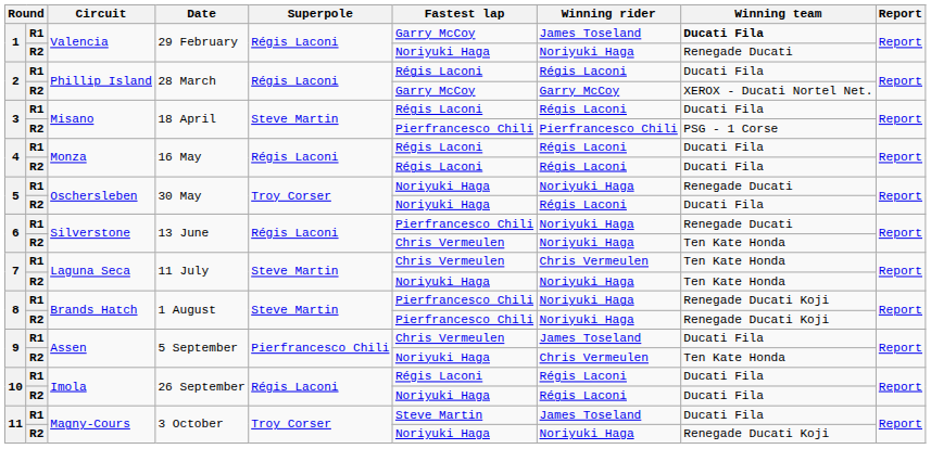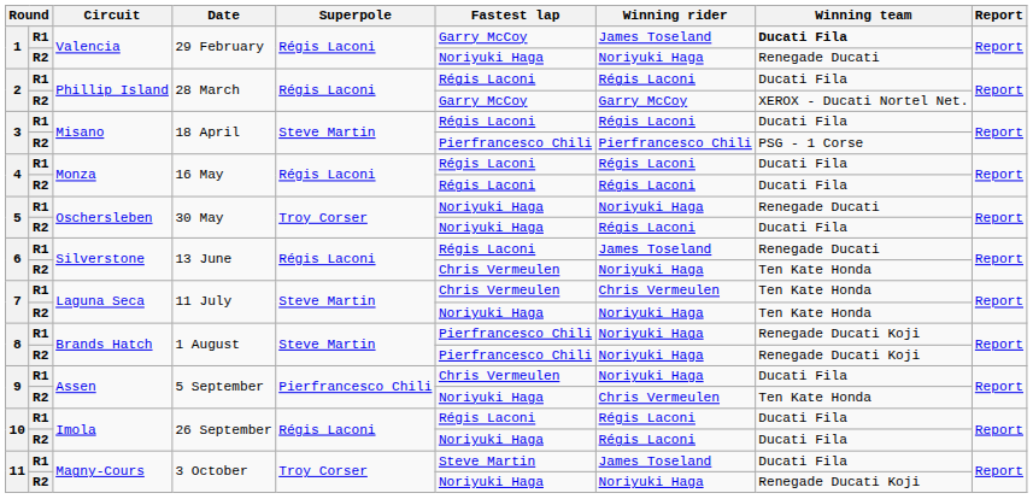6 / R1 | Fastest lap: Pierfrancesco Chili -> Régis Laconi
6 / R1 | Winning rider: Noriyuki Haga -> James Toseland
9 / R1 | Winning rider: James Toseland -> Noriyuki Haga
